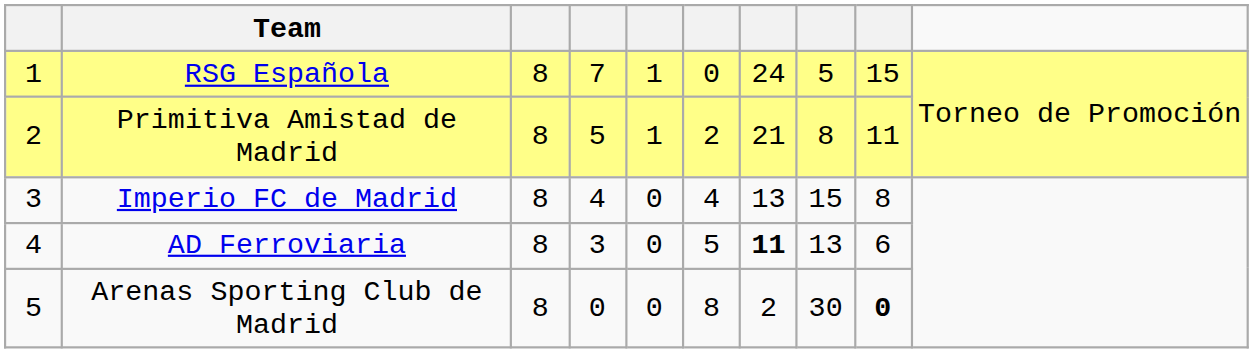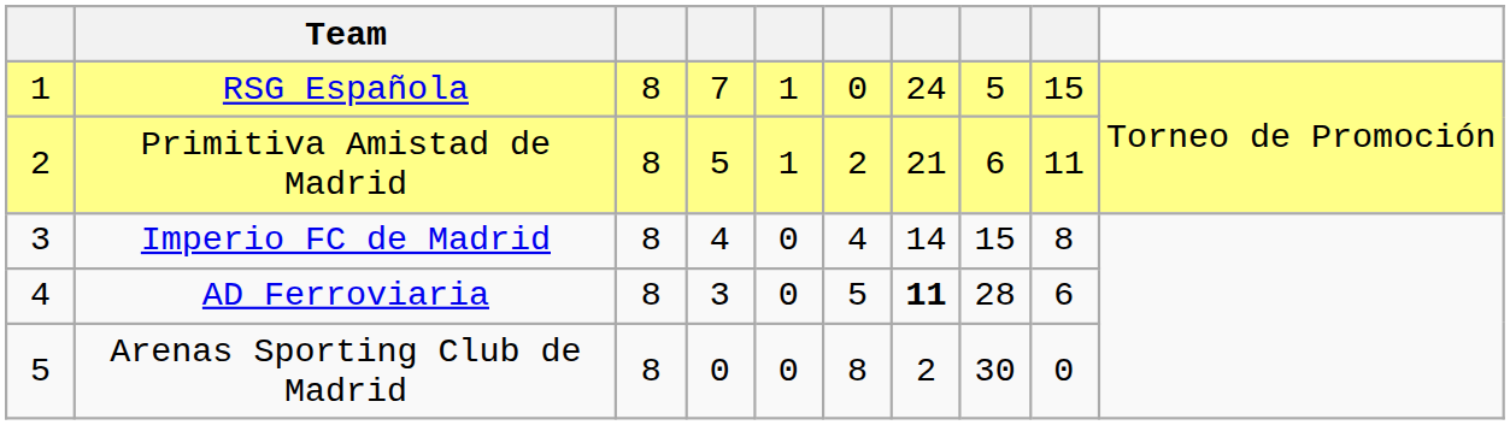Primitiva Amistad de Madrid | column 8: 8 -> 6
Imperio FC de Madrid | column 7: 13 -> 14
AD Ferroviaria | column 8: 13 -> 28
Arenas Sporting Club de Madrid | column 9: bold -> normal
